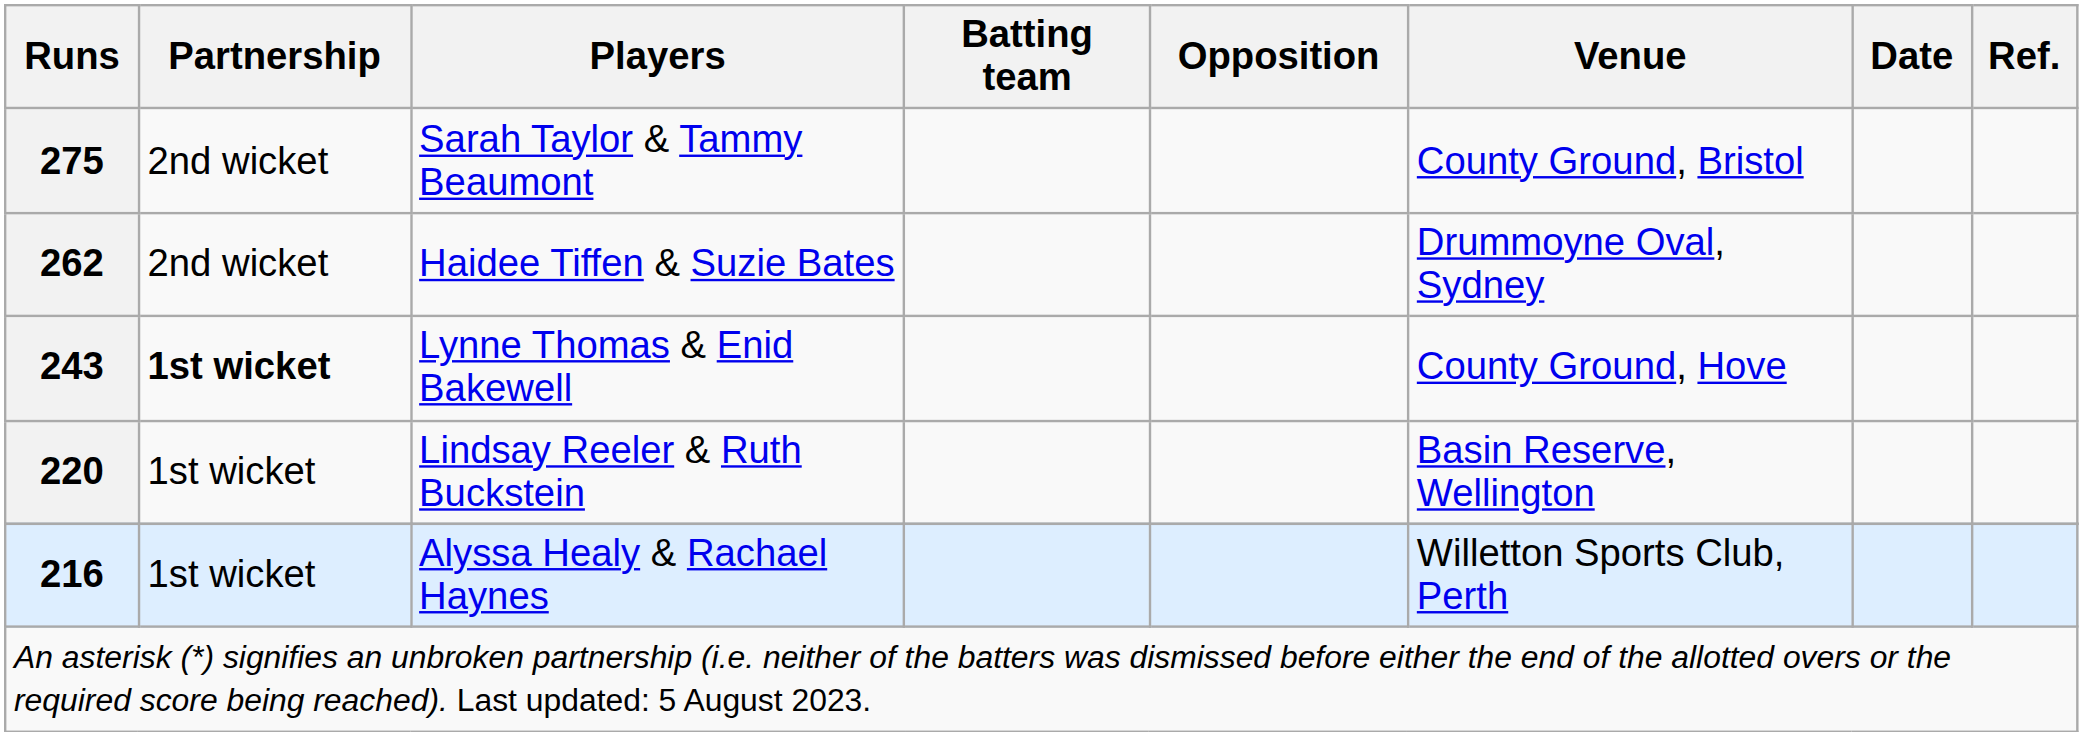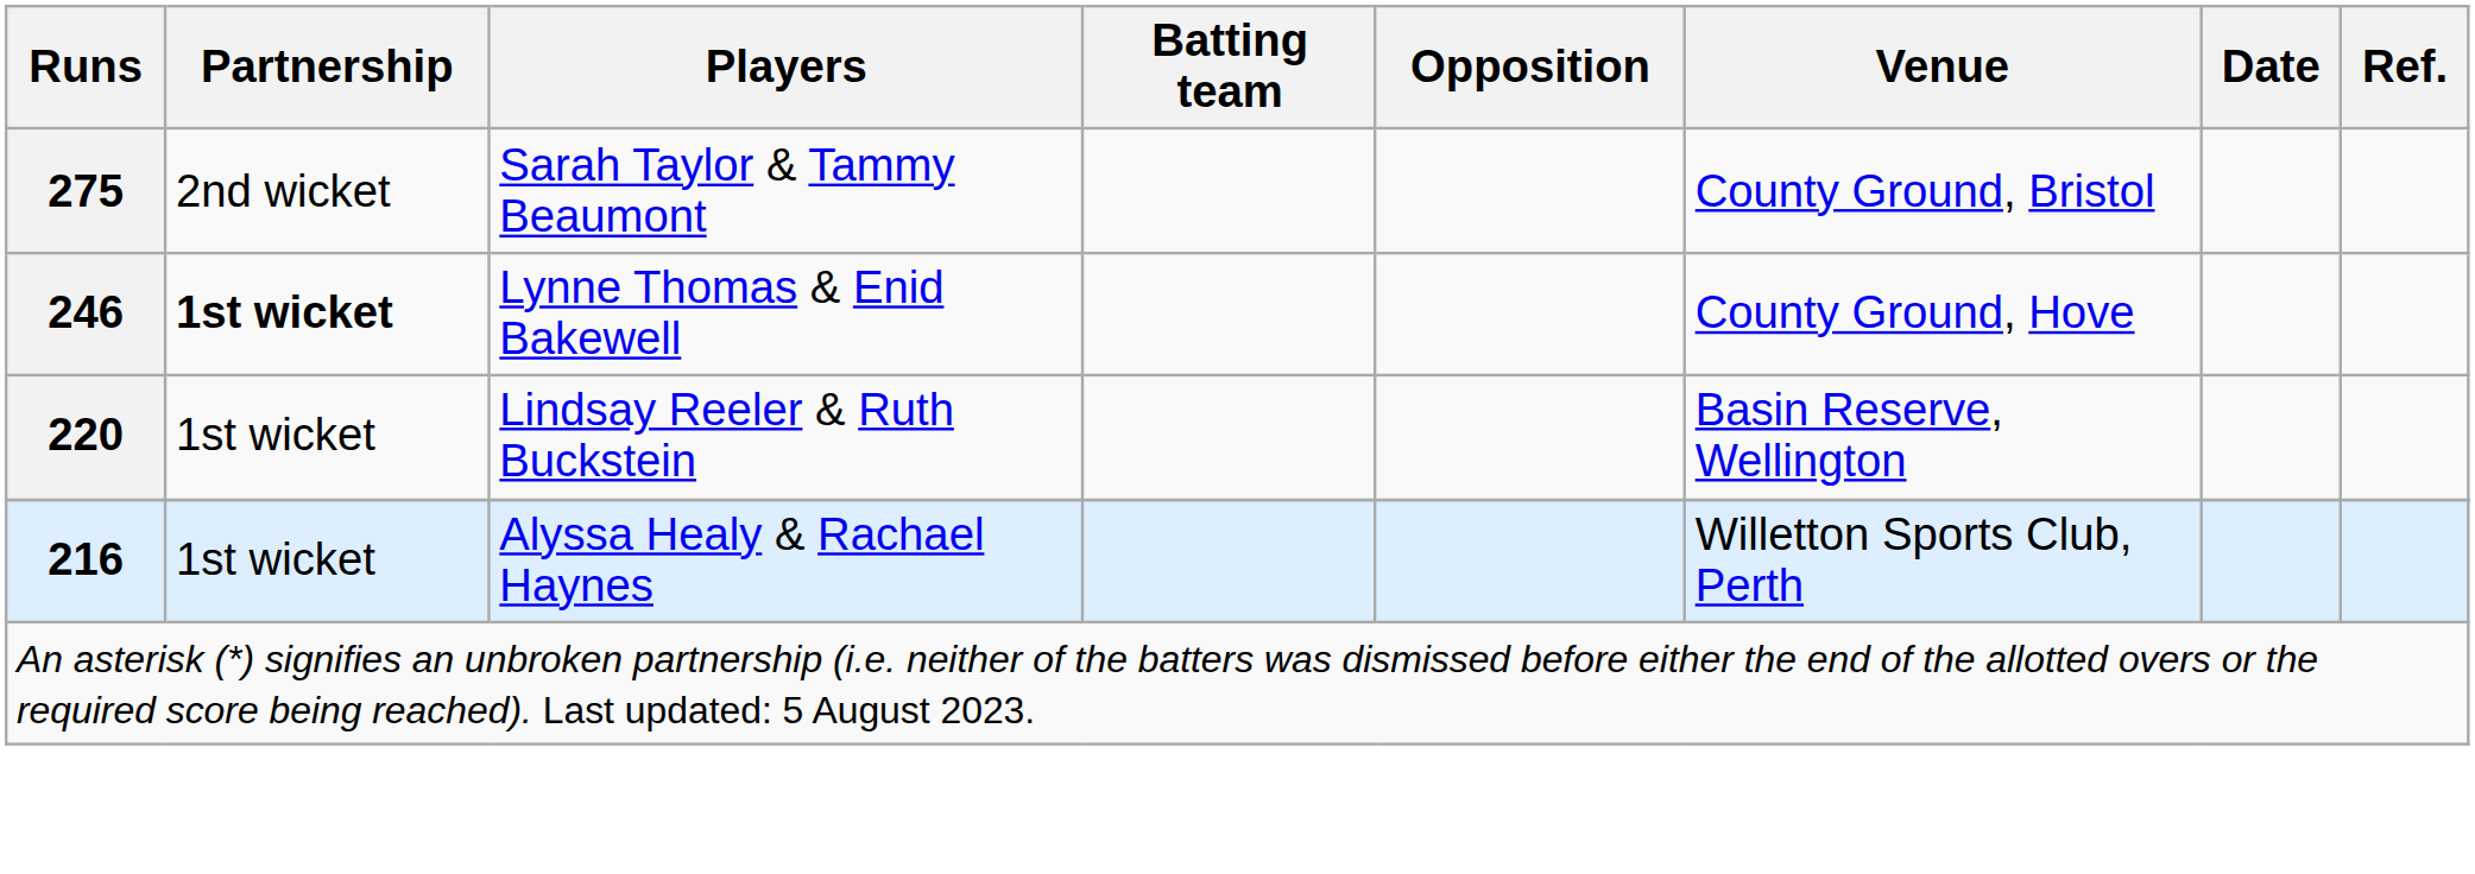- row: 262 | 2nd wicket | Haidee Tiffen & Suzie Bates | Drummoyne Oval, Sydney
Lynne Thomas & Enid Bakewell | Runs: 243 -> 246
